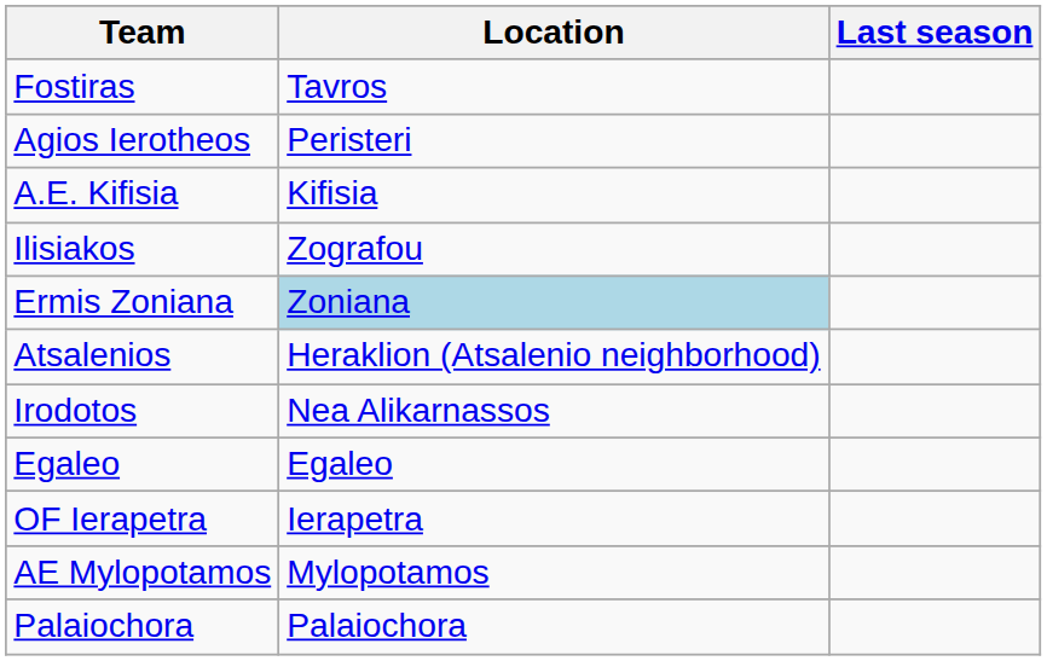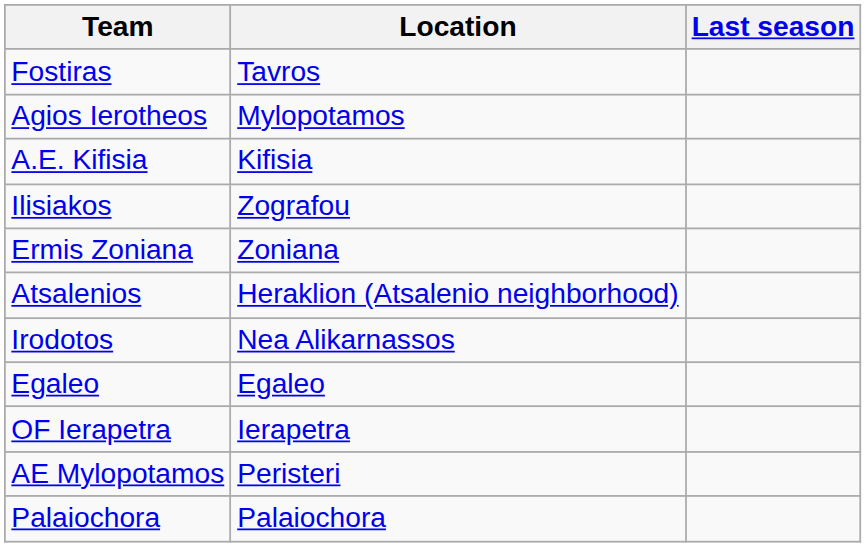Agios Ierotheos | Location: Peristeri -> Mylopotamos
Ermis Zoniana | Location: lightblue background -> no background
AE Mylopotamos | Location: Mylopotamos -> Peristeri
